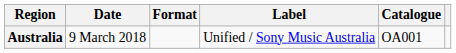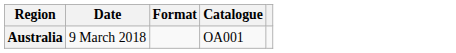- column: Label | Unified / Sony Music Australia
